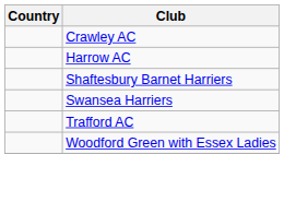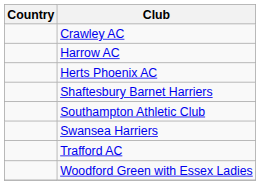+ row: Herts Phoenix AC
+ row: Southampton Athletic Club
